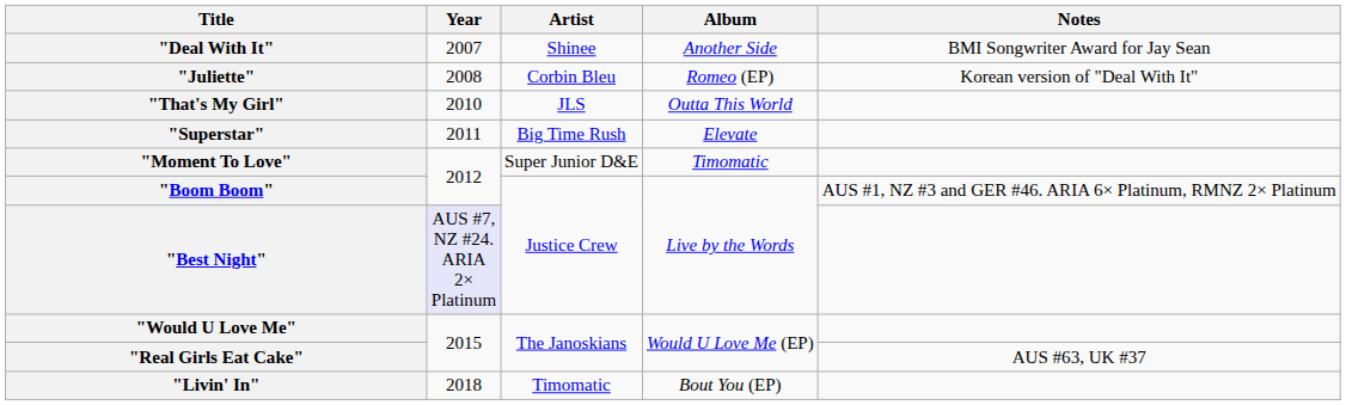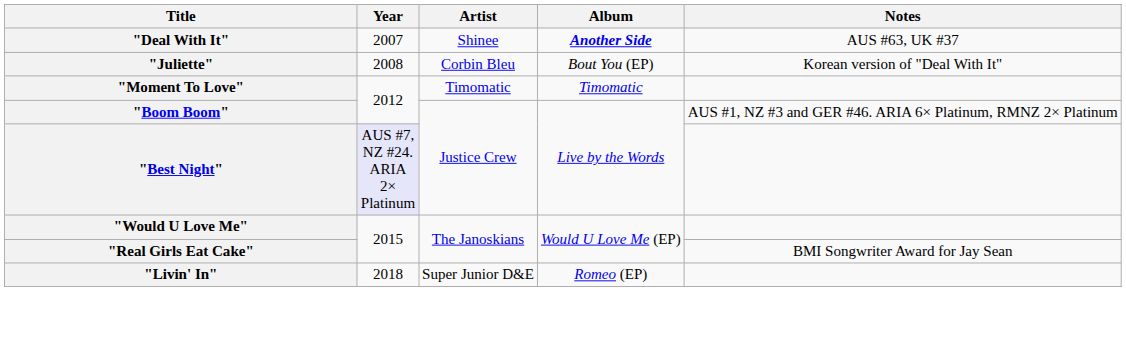"Deal With It" | Album: normal -> bold
"Deal With It" | Notes: BMI Songwriter Award for Jay Sean -> AUS #63, UK #37
"Juliette" | Album: Romeo (EP) -> Bout You (EP)
- row: "That's My Girl" | 2010 | JLS | Outta This World
- row: "Superstar" | 2011 | Big Time Rush | Elevate
"Moment To Love" | Artist: Super Junior D&E -> Timomatic
"Real Girls Eat Cake" | Notes: AUS #63, UK #37 -> BMI Songwriter Award for Jay Sean
"Livin' In" | Artist: Timomatic -> Super Junior D&E
"Livin' In" | Album: Bout You (EP) -> Romeo (EP)
